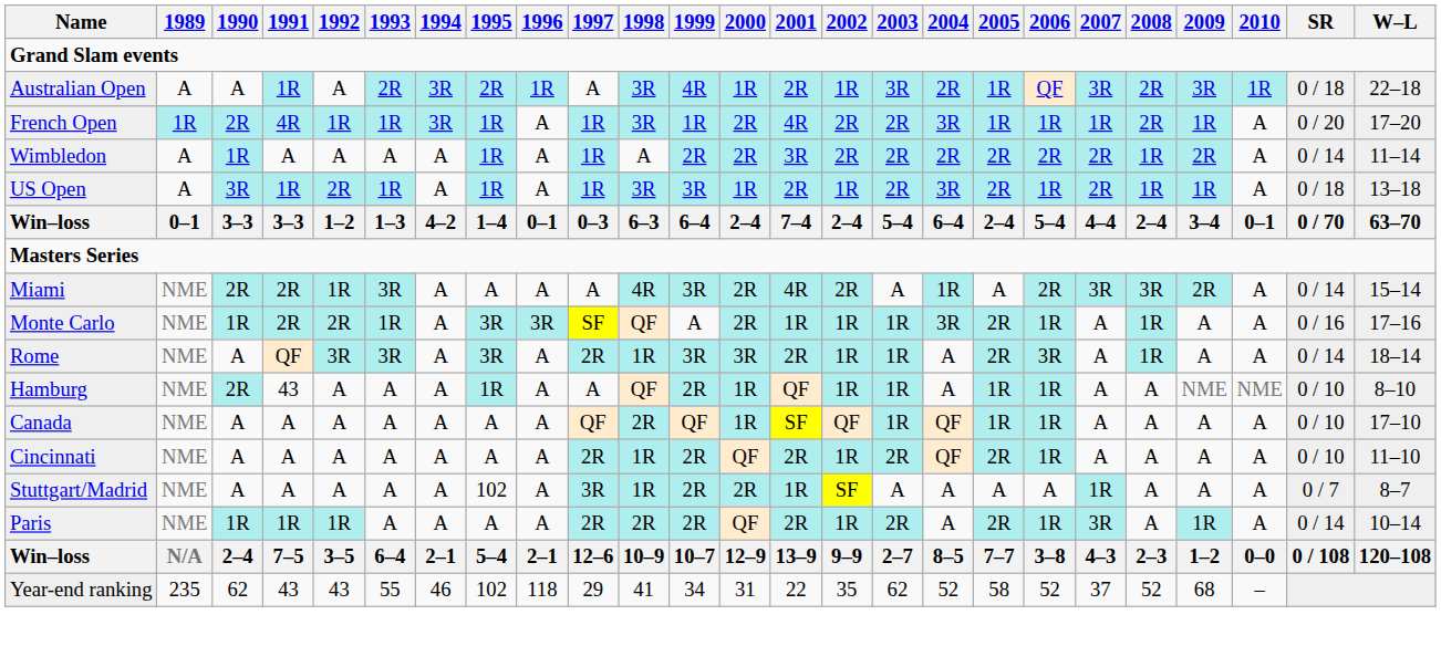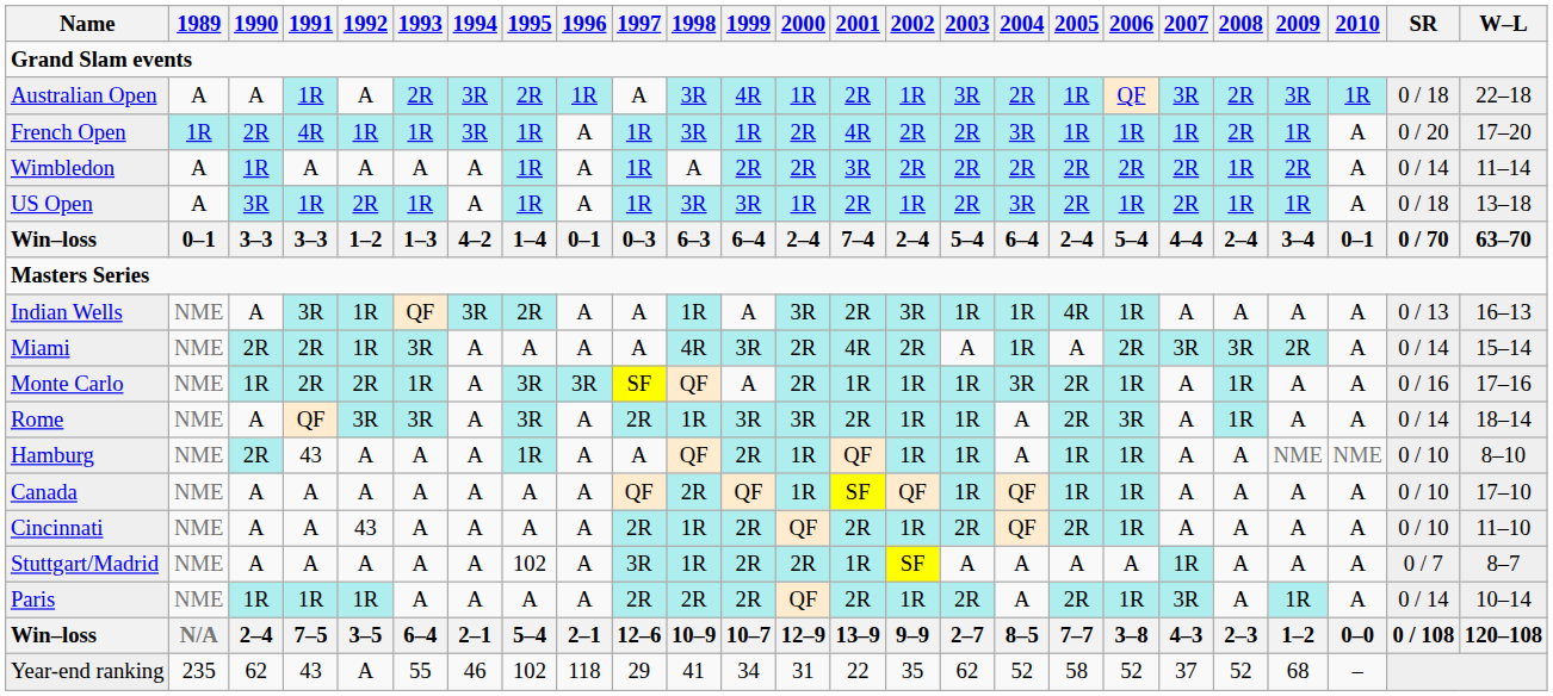+ row: Indian Wells | NME | A | 3R | 1R | QF | 3R | 2R | A | A | 1R | A | 3R | 2R | 3R | 1R | 1R | 4R | 1R | A | A | A | A | 0 / 13 | 16–13
Cincinnati | 1992: A -> 43
Year-end ranking | 1992: 43 -> A
